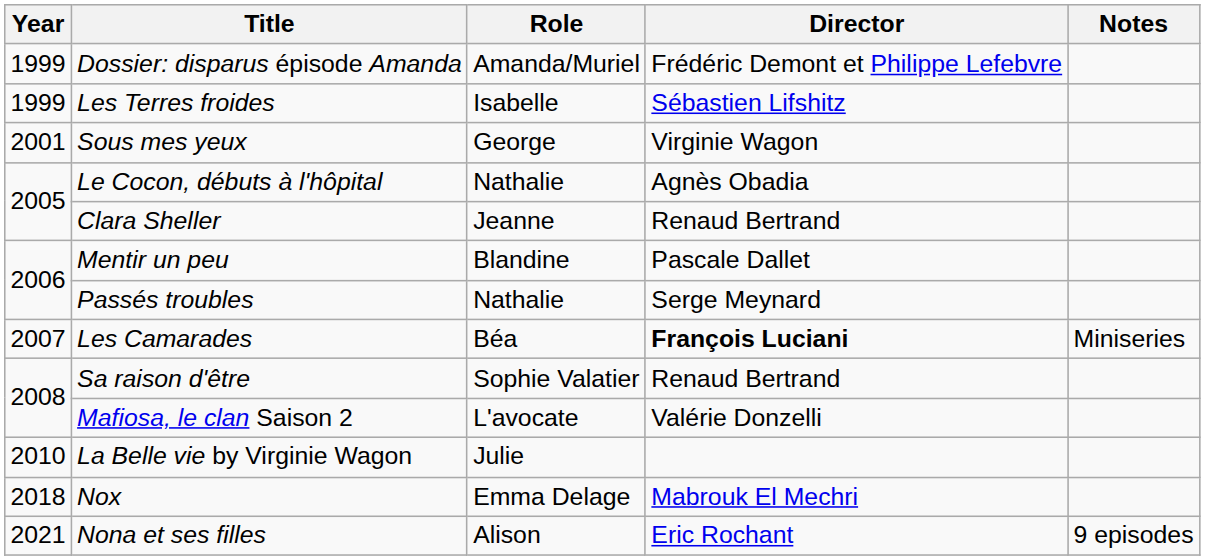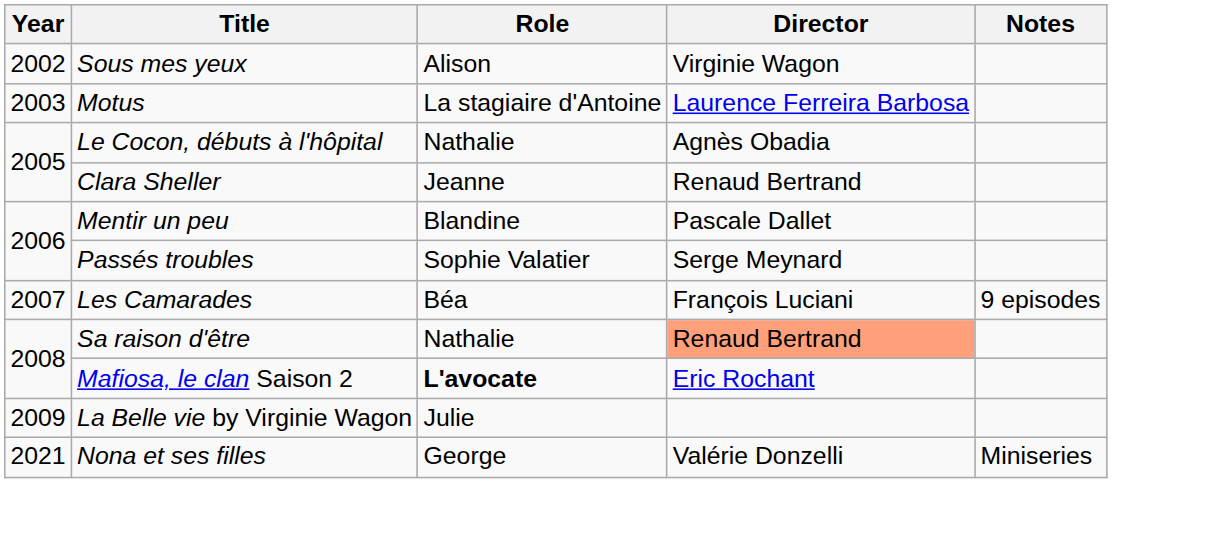- row: 1999 | Dossier: disparus épisode Amanda | Amanda/Muriel | Frédéric Demont et Philippe Lefebvre
- row: 1999 | Les Terres froides | Isabelle | Sébastien Lifshitz
Sous mes yeux | Year: 2001 -> 2002
Sous mes yeux | Role: George -> Alison
+ row: 2003 | Motus | La stagiaire d'Antoine | Laurence Ferreira Barbosa
Passés troubles | Role: Nathalie -> Sophie Valatier
Les Camarades | Director: bold -> normal
Les Camarades | Notes: Miniseries -> 9 episodes
Sa raison d'être | Role: Sophie Valatier -> Nathalie
Sa raison d'être | Director: no background -> lightsalmon background
Mafiosa, le clan Saison 2 | Role: normal -> bold
Mafiosa, le clan Saison 2 | Director: Valérie Donzelli -> Eric Rochant
La Belle vie by Virginie Wagon | Year: 2010 -> 2009
- row: 2018 | Nox | Emma Delage | Mabrouk El Mechri
Nona et ses filles | Role: Alison -> George
Nona et ses filles | Director: Eric Rochant -> Valérie Donzelli
Nona et ses filles | Notes: 9 episodes -> Miniseries
